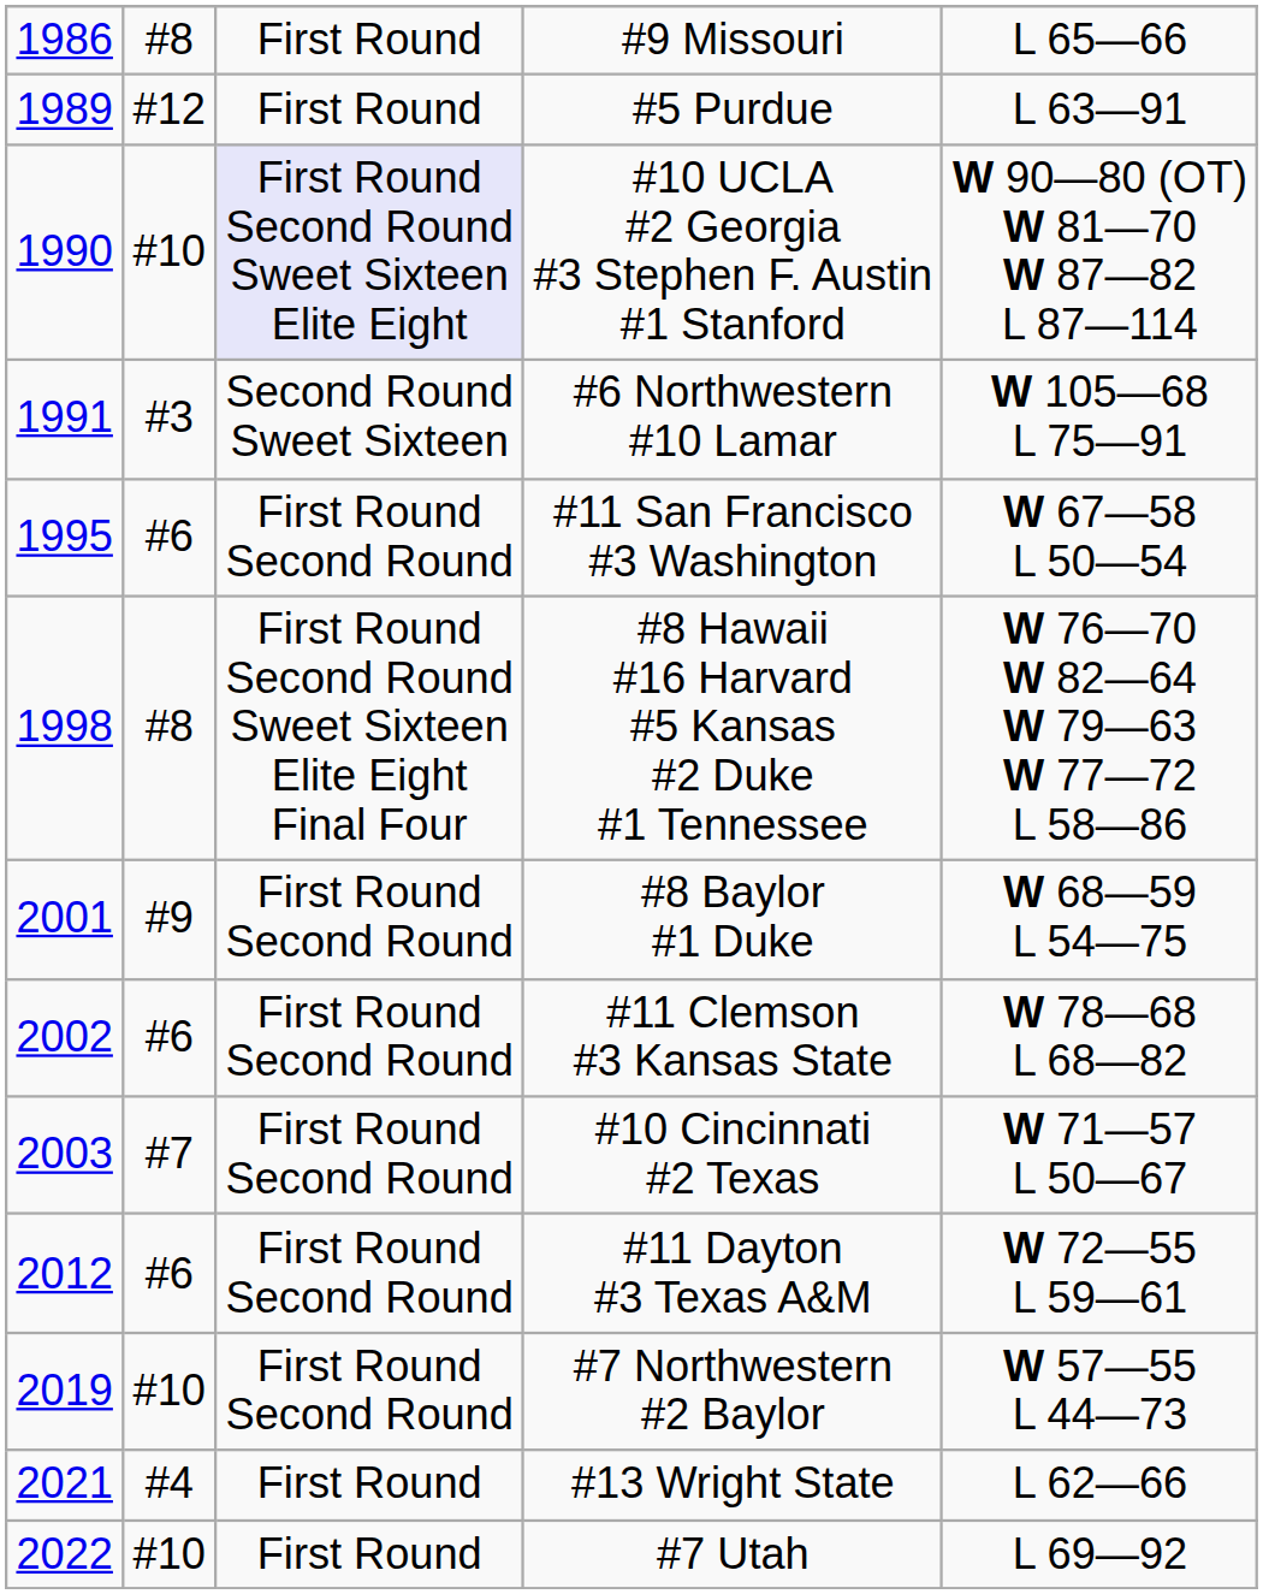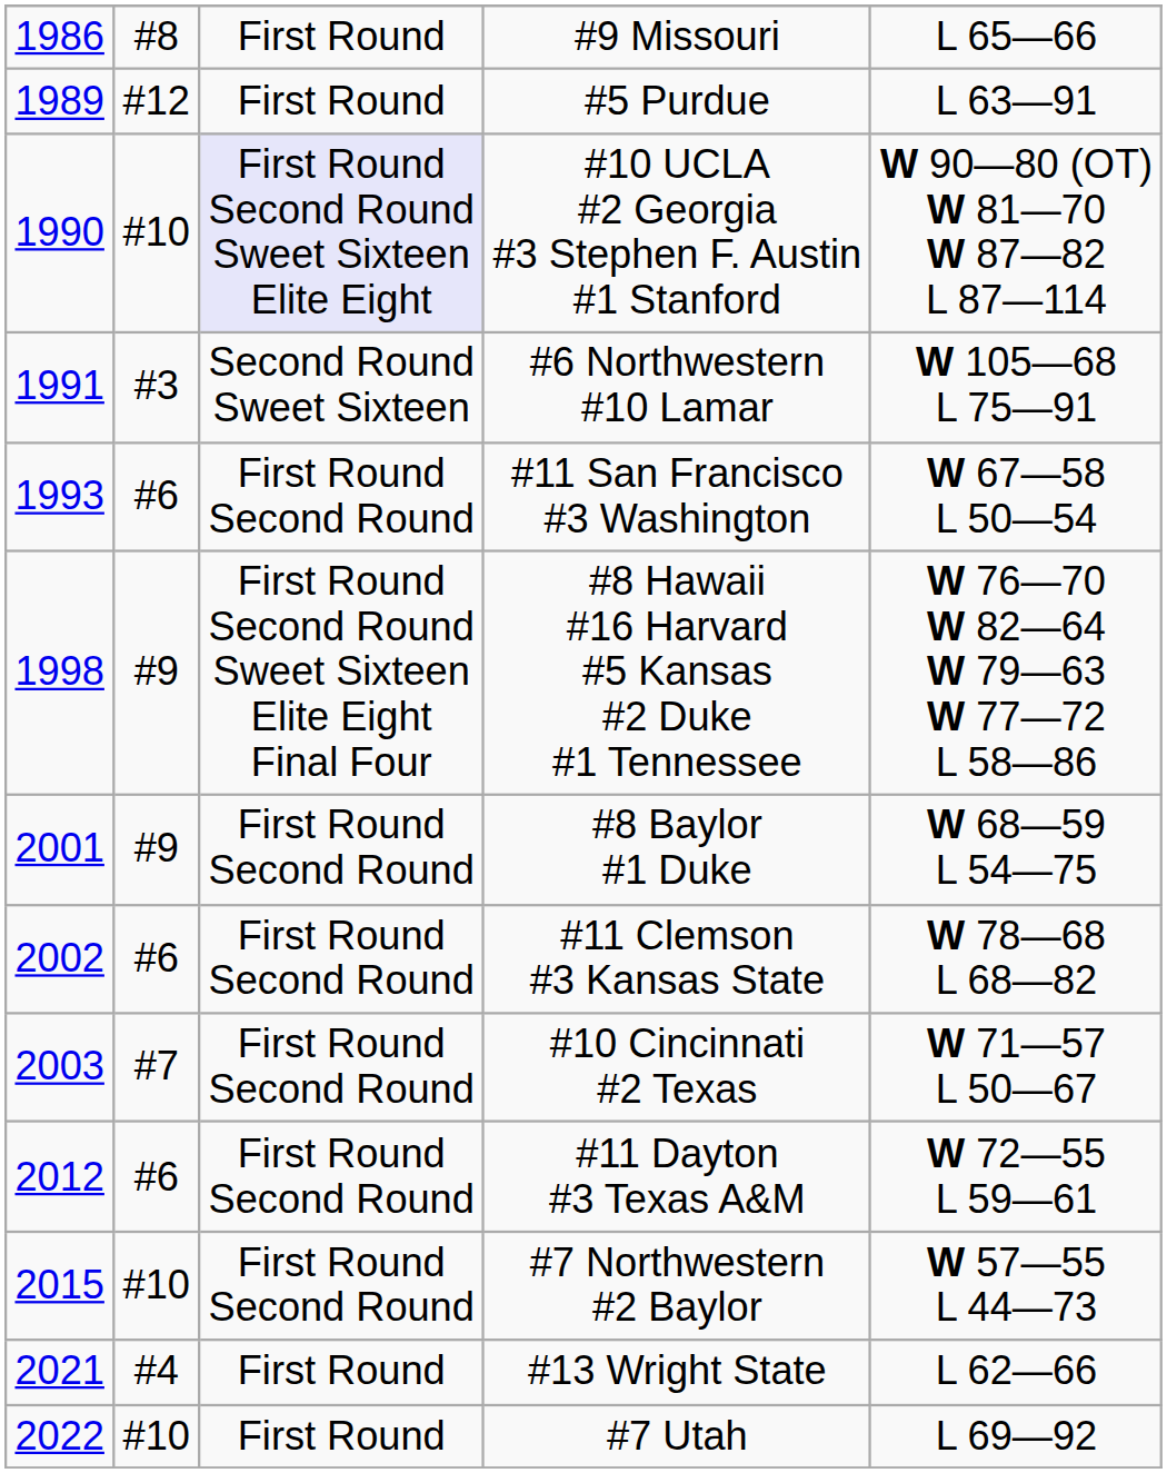#11 San Francisco #3 Washington | column 1: 1995 -> 1993
#8 Hawaii #16 Harvard #5 Kansas #2 Duke #1 Tennessee | column 2: #8 -> #9
#7 Northwestern #2 Baylor | column 1: 2019 -> 2015
